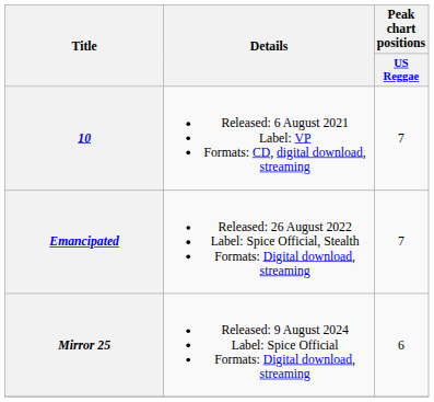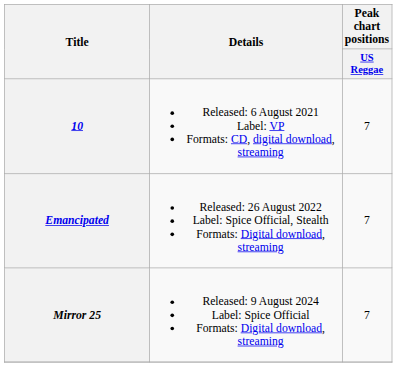Mirror 25 | Peak chart positions / US Reggae: 6 -> 7
